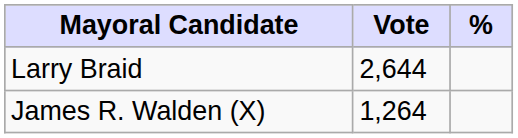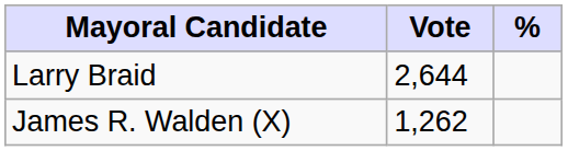James R. Walden (X) | Vote: 1,264 -> 1,262
